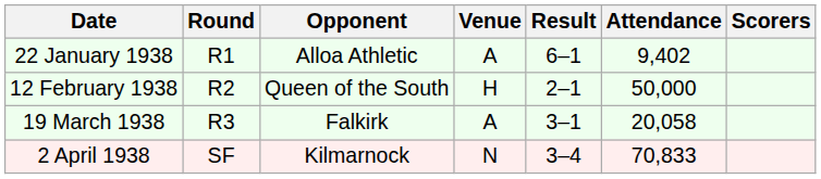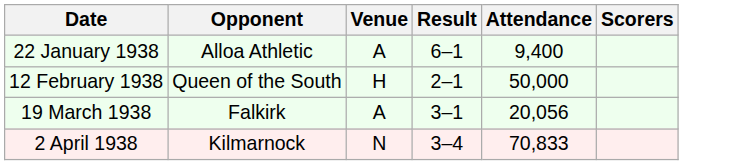- column: Round | R1 | R2 | R3 | SF
22 January 1938 | Attendance: 9,402 -> 9,400
19 March 1938 | Attendance: 20,058 -> 20,056
